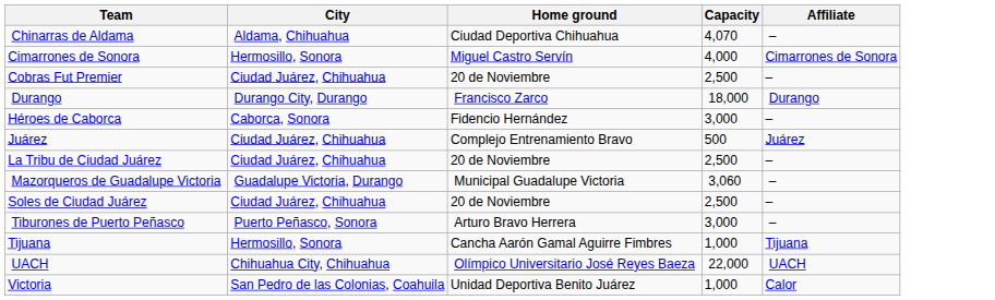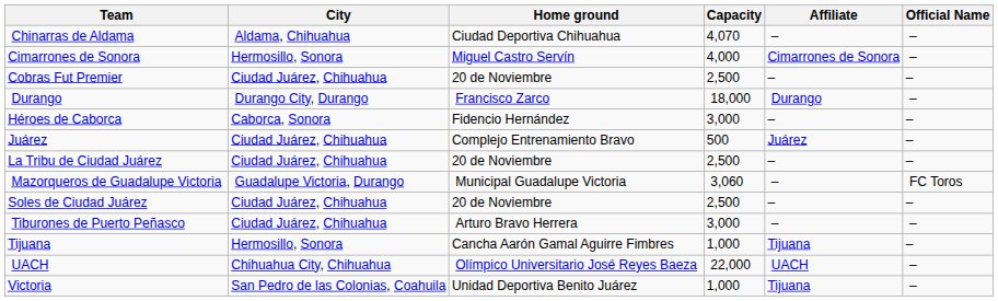+ column: Official Name | – | – | – | – | – | – | – | FC Toros | – | – | – | – | –
Tiburones de Puerto Peñasco | City: Puerto Peñasco, Sonora -> Ciudad Juárez, Chihuahua
Victoria | Affiliate: Calor -> Tijuana
